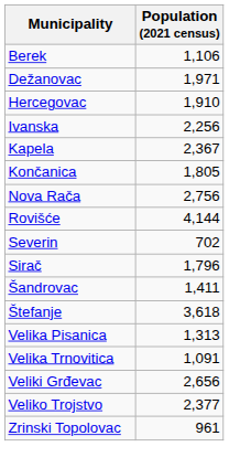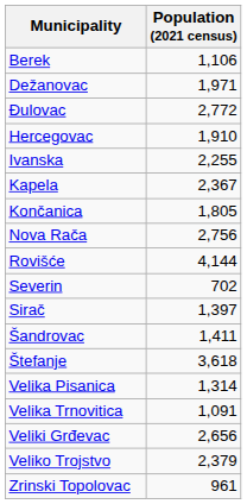+ row: Đulovac | 2,772
Ivanska | Population (2021 census): 2,256 -> 2,255
Sirač | Population (2021 census): 1,796 -> 1,397
Velika Pisanica | Population (2021 census): 1,313 -> 1,314
Veliko Trojstvo | Population (2021 census): 2,377 -> 2,379
